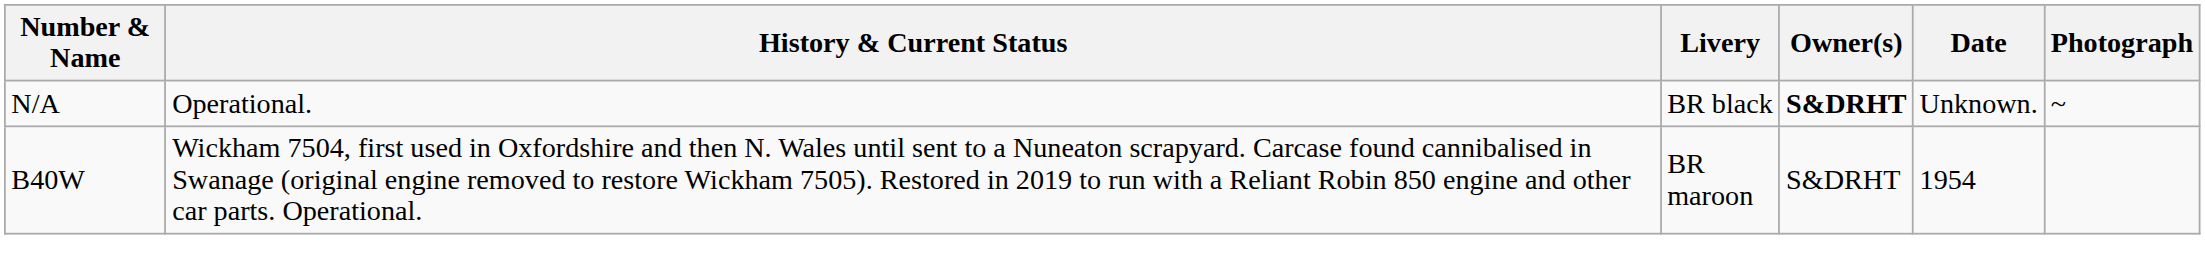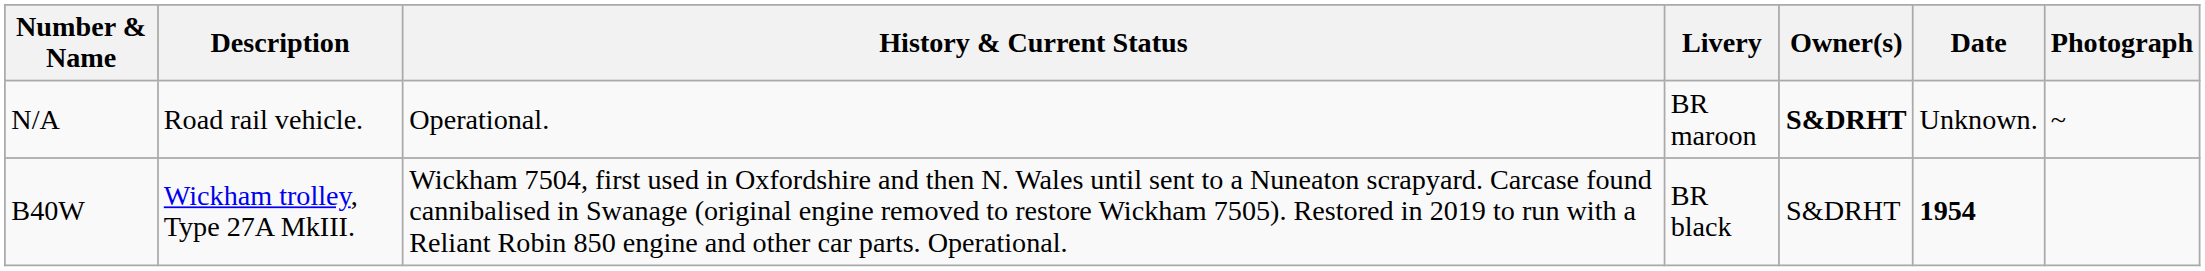+ column: Description | Road rail vehicle. | Wickham trolley, Type 27A MkIII.
N/A | Livery: BR black -> BR maroon
B40W | Livery: BR maroon -> BR black
B40W | Date: normal -> bold
